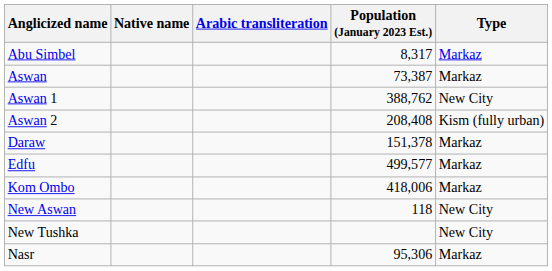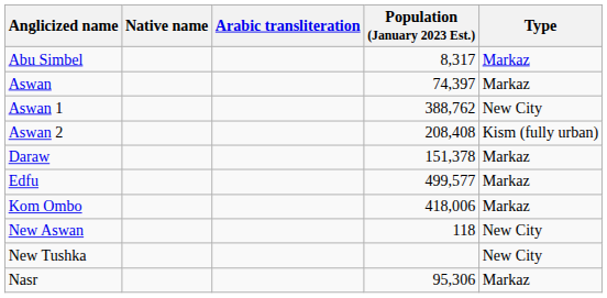Aswan | Population (January 2023 Est.): 73,387 -> 74,397
